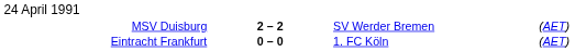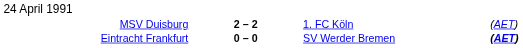MSV Duisburg | column 3: SV Werder Bremen -> 1. FC Köln
Eintracht Frankfurt | column 3: 1. FC Köln -> SV Werder Bremen
Eintracht Frankfurt | column 4: normal -> bold
